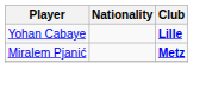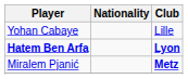Yohan Cabaye | Club: bold -> normal
+ row: Hatem Ben Arfa | Lyon
